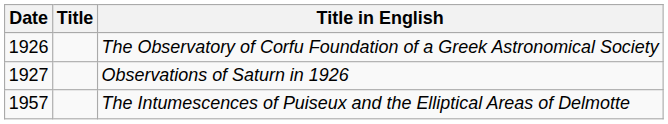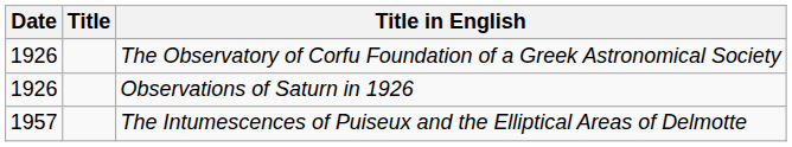Observations of Saturn in 1926 | Date: 1927 -> 1926
